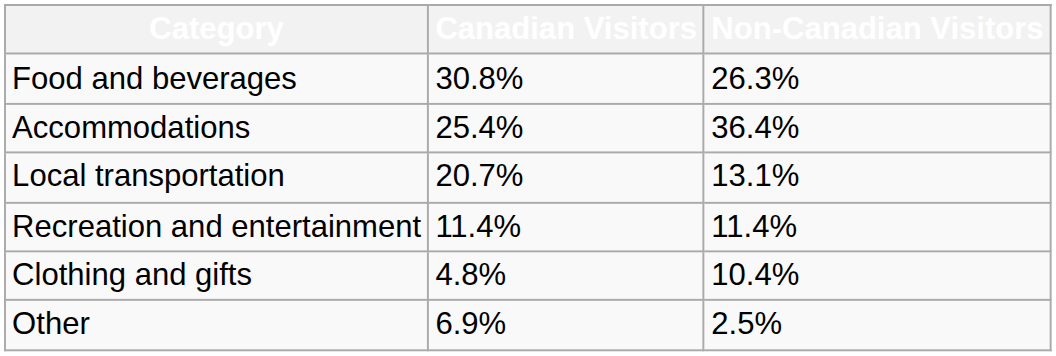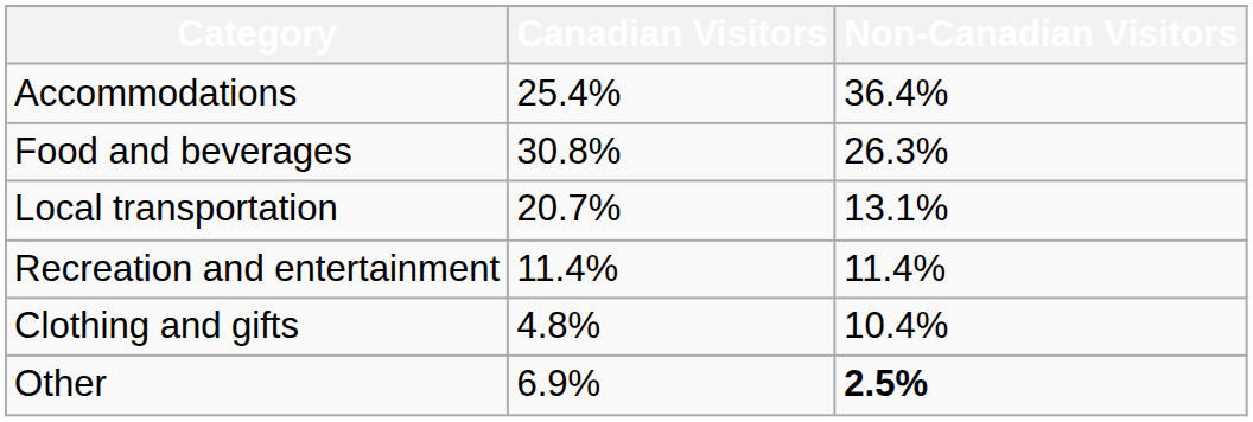rows swapped: Food and beverages <-> Accommodations
Other | Non-Canadian Visitors: normal -> bold
